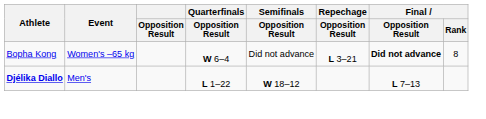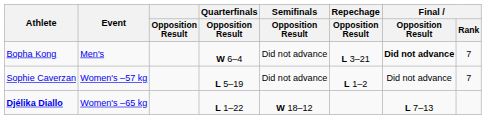Bopha Kong | Event: Women's –65 kg -> Men's
Bopha Kong | Final / Rank: 8 -> 7
+ row: Sophie Caverzan | Women's –57 kg | L 5–19 | Did not advance | L 1–2 | Did not advance | 7
Djélika Diallo | Event: Men's -> Women's –65 kg
